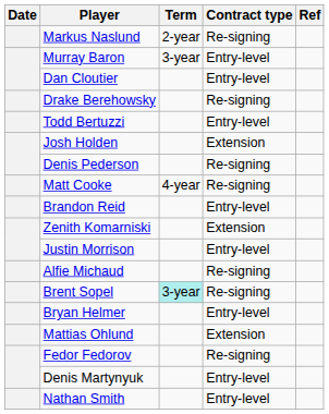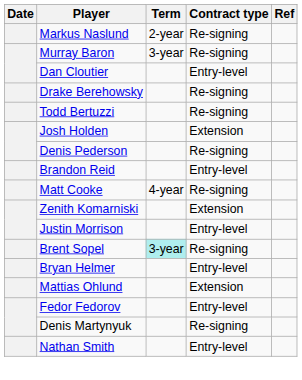Murray Baron | Contract type: Entry-level -> Re-signing
Todd Bertuzzi | Contract type: Entry-level -> Re-signing
rows swapped: Brandon Reid <-> Matt Cooke
- row: Alfie Michaud | Re-signing
Fedor Fedorov | Contract type: Re-signing -> Entry-level
Denis Martynyuk | Contract type: Entry-level -> Re-signing
